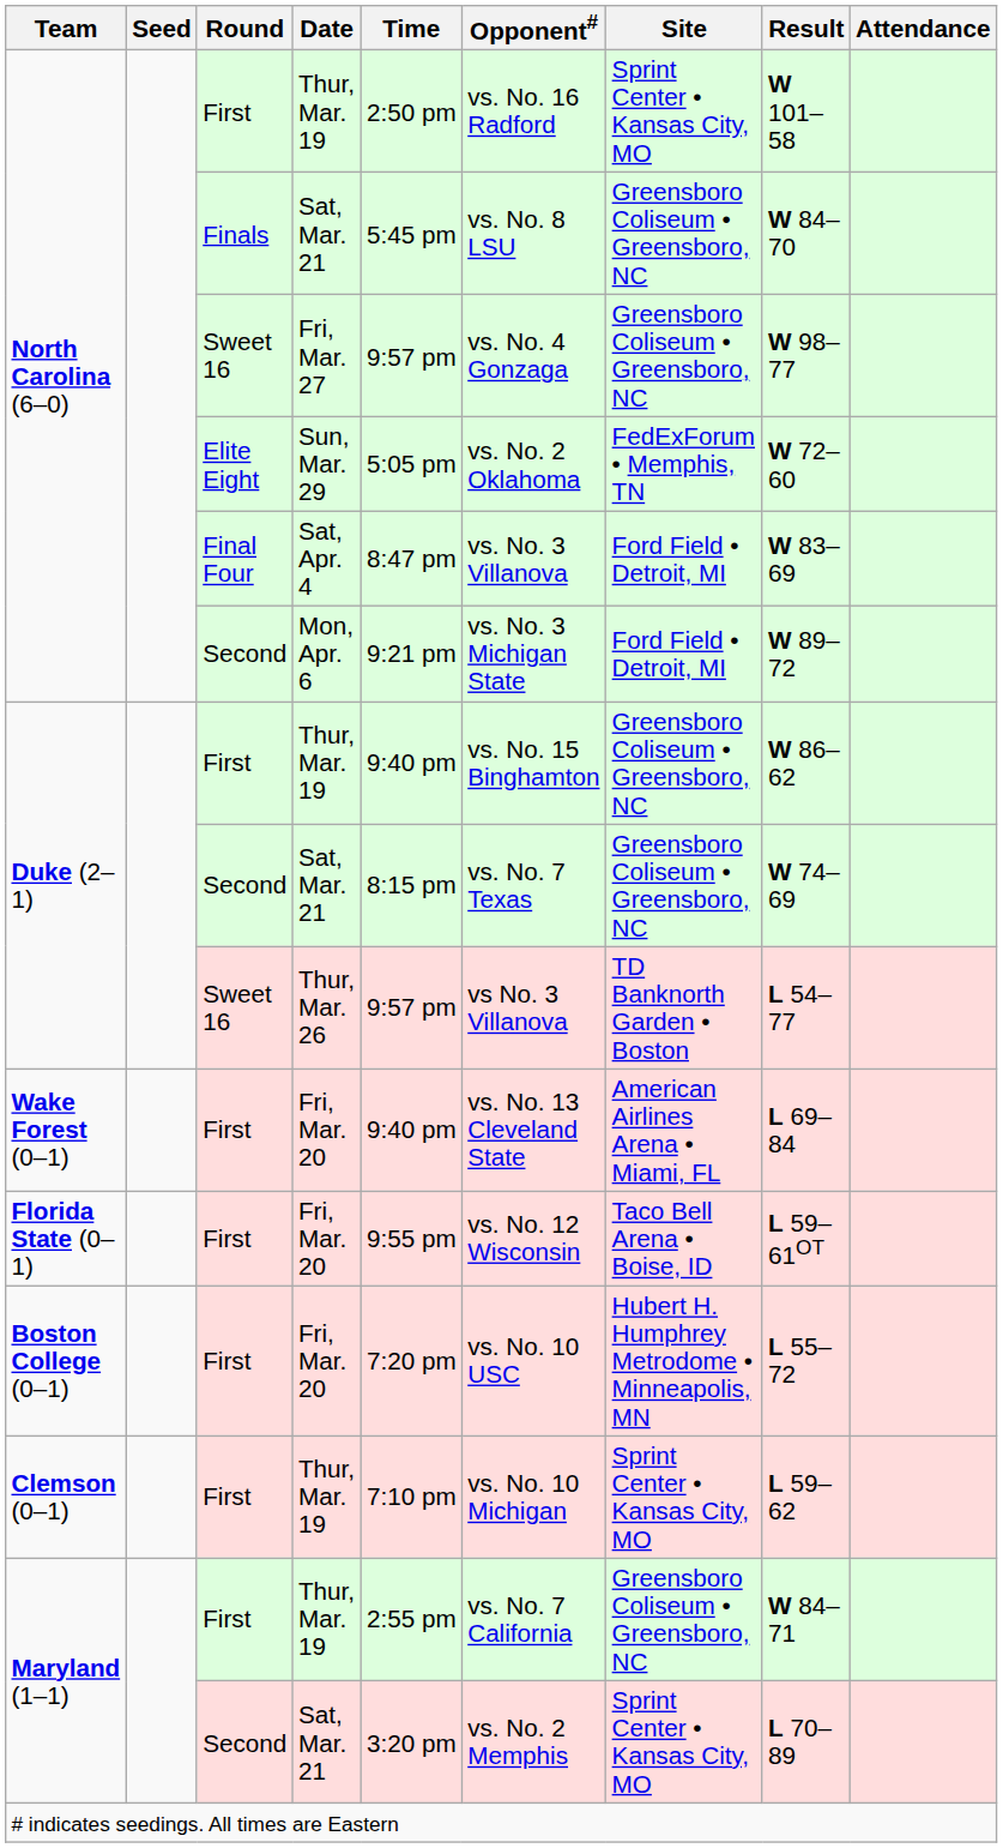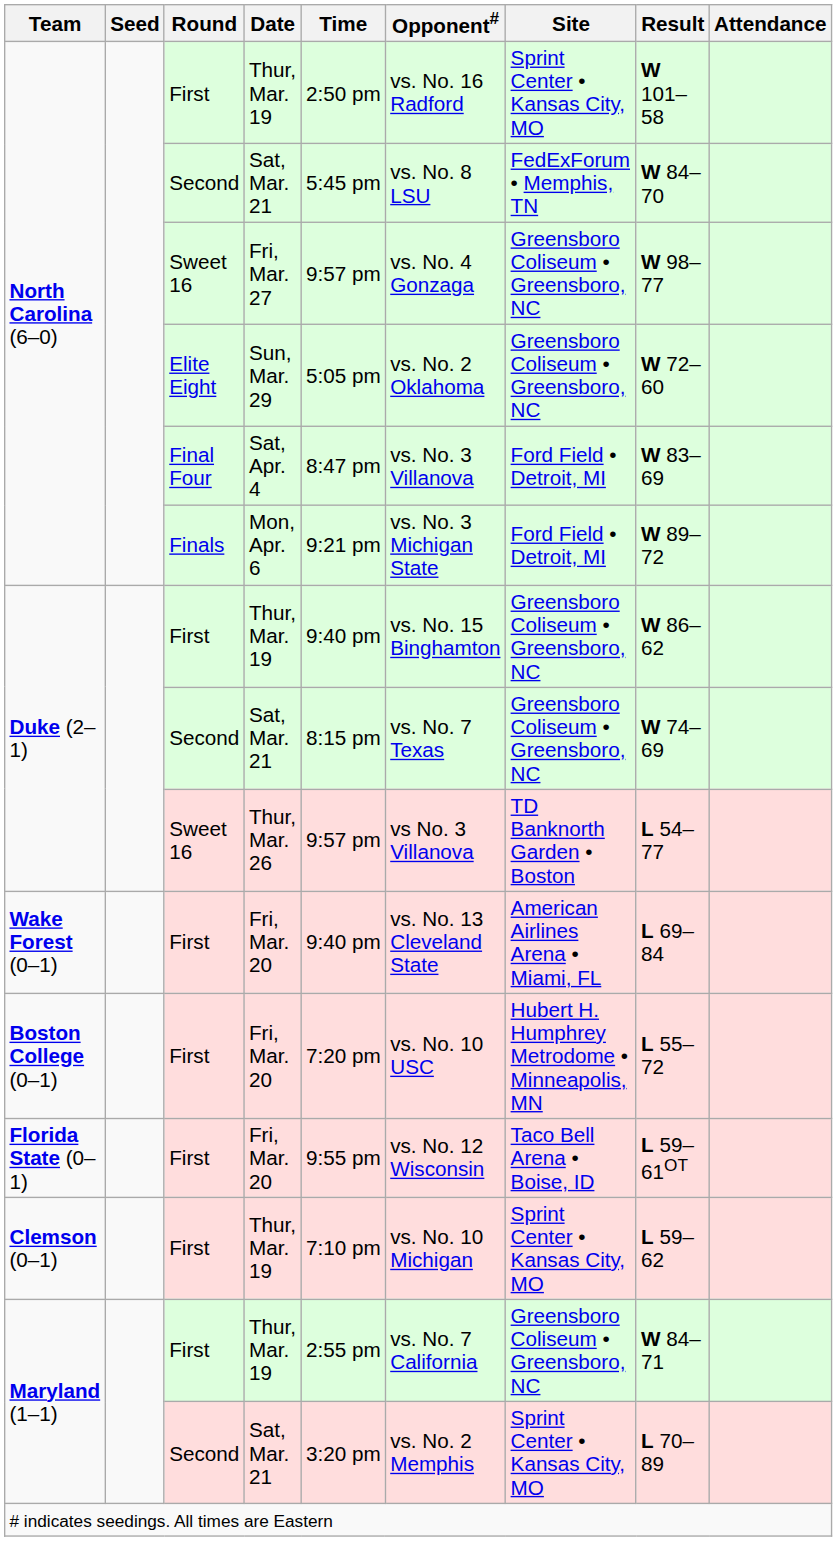North Carolina (6–0) / Sat, Mar. 21 | Round: Finals -> Second
North Carolina (6–0) / Sat, Mar. 21 | Site: Greensboro Coliseum • Greensboro, NC -> FedExForum • Memphis, TN
Sun, Mar. 29 | Site: FedExForum • Memphis, TN -> Greensboro Coliseum • Greensboro, NC
Mon, Apr. 6 | Round: Second -> Finals
rows swapped: Florida State (0–1) / Fri, Mar. 20 <-> Boston College (0–1) / Fri, Mar. 20
